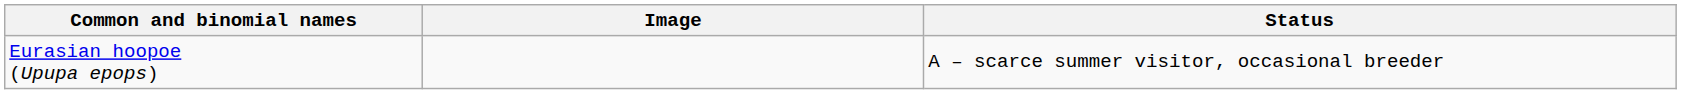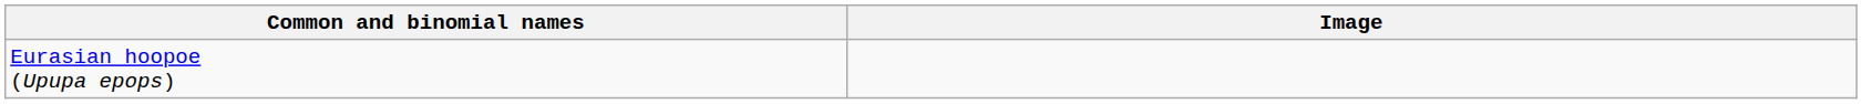- column: Status | A – scarce summer visitor, occasional breeder
